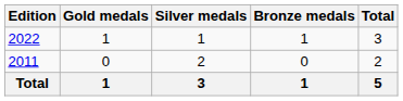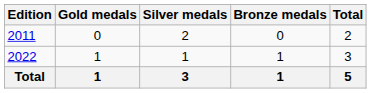rows swapped: 2011 <-> 2022
